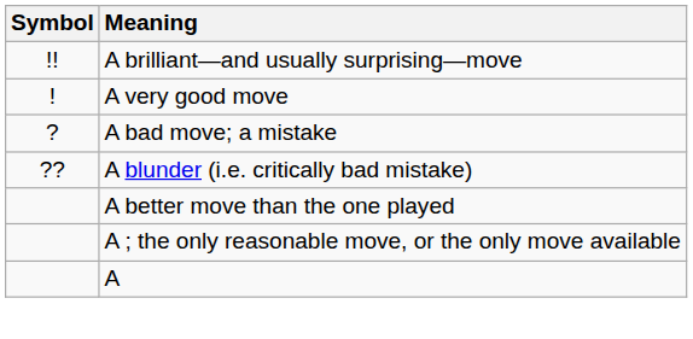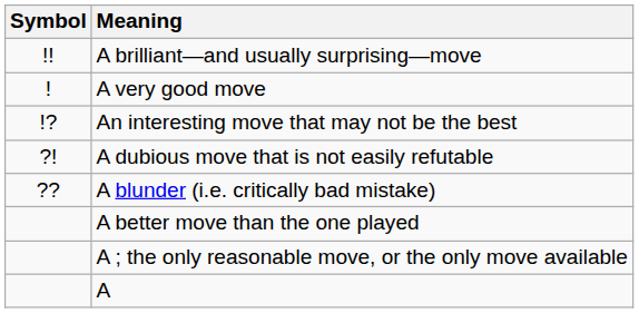+ row: !? | An interesting move that may not be the best
+ row: ?! | A dubious move that is not easily refutable
- row: ? | A bad move; a mistake
